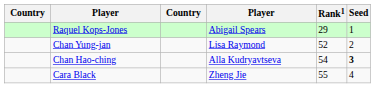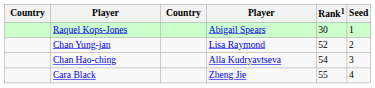Raquel Kops-Jones | Rank1: 29 -> 30
Chan Hao-ching | Seed: bold -> normal
